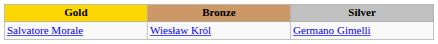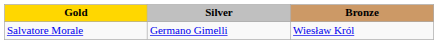columns swapped: Silver <-> Bronze
